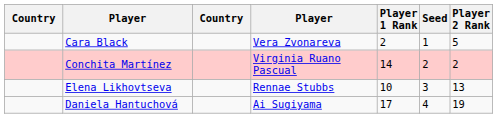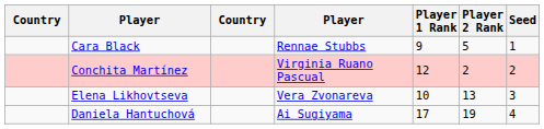columns swapped: Player 2 Rank <-> Seed
Cara Black | column 4: Vera Zvonareva -> Rennae Stubbs
Cara Black | Player 1 Rank: 2 -> 9
Conchita Martínez | Player 1 Rank: 14 -> 12
Elena Likhovtseva | column 4: Rennae Stubbs -> Vera Zvonareva
